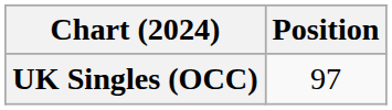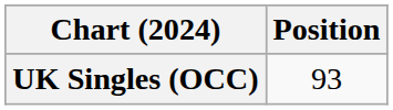UK Singles (OCC) | Position: 97 -> 93
